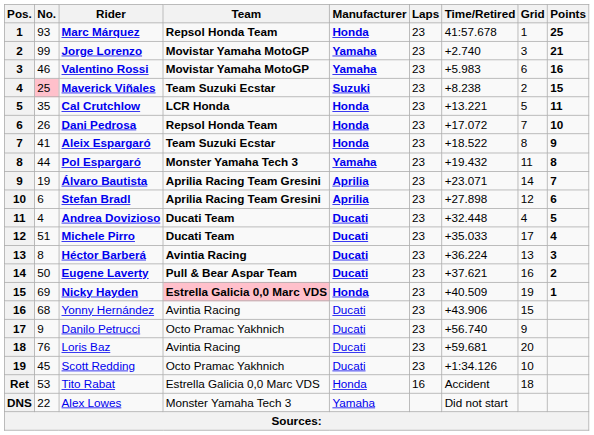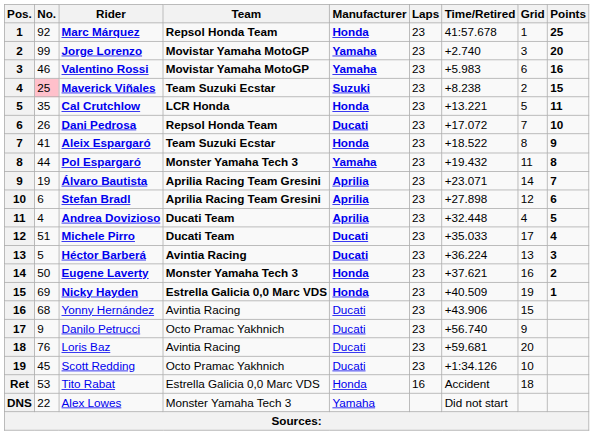Marc Márquez | No.: 93 -> 92
Jorge Lorenzo | Points: 21 -> 20
Dani Pedrosa | Manufacturer: Honda -> Ducati
Andrea Dovizioso | Manufacturer: Ducati -> Aprilia
Héctor Barberá | No.: 8 -> 5
Eugene Laverty | Team: Pull & Bear Aspar Team -> Monster Yamaha Tech 3
Eugene Laverty | Manufacturer: Ducati -> Honda
Nicky Hayden | Team: pink background -> no background
